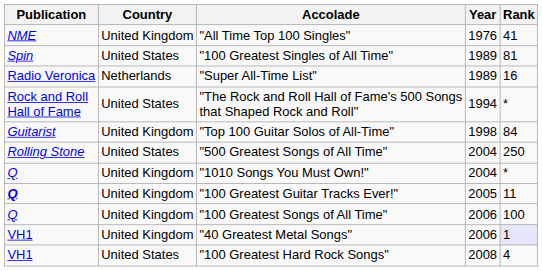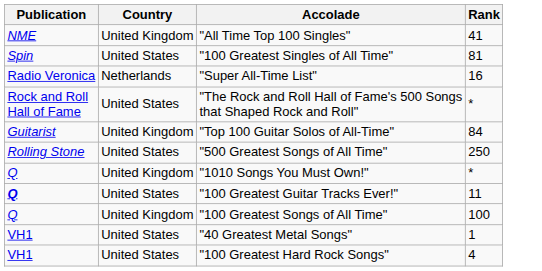- column: Year | 1976 | 1989 | 1989 | 1994 | 1998 | 2004 | 2004 | 2005 | 2006 | 2006 | 2008
"100 Greatest Guitar Tracks Ever!" | Country: United Kingdom -> United States
"40 Greatest Metal Songs" | Country: United Kingdom -> United States
"40 Greatest Metal Songs" | Rank: lavender background -> no background
